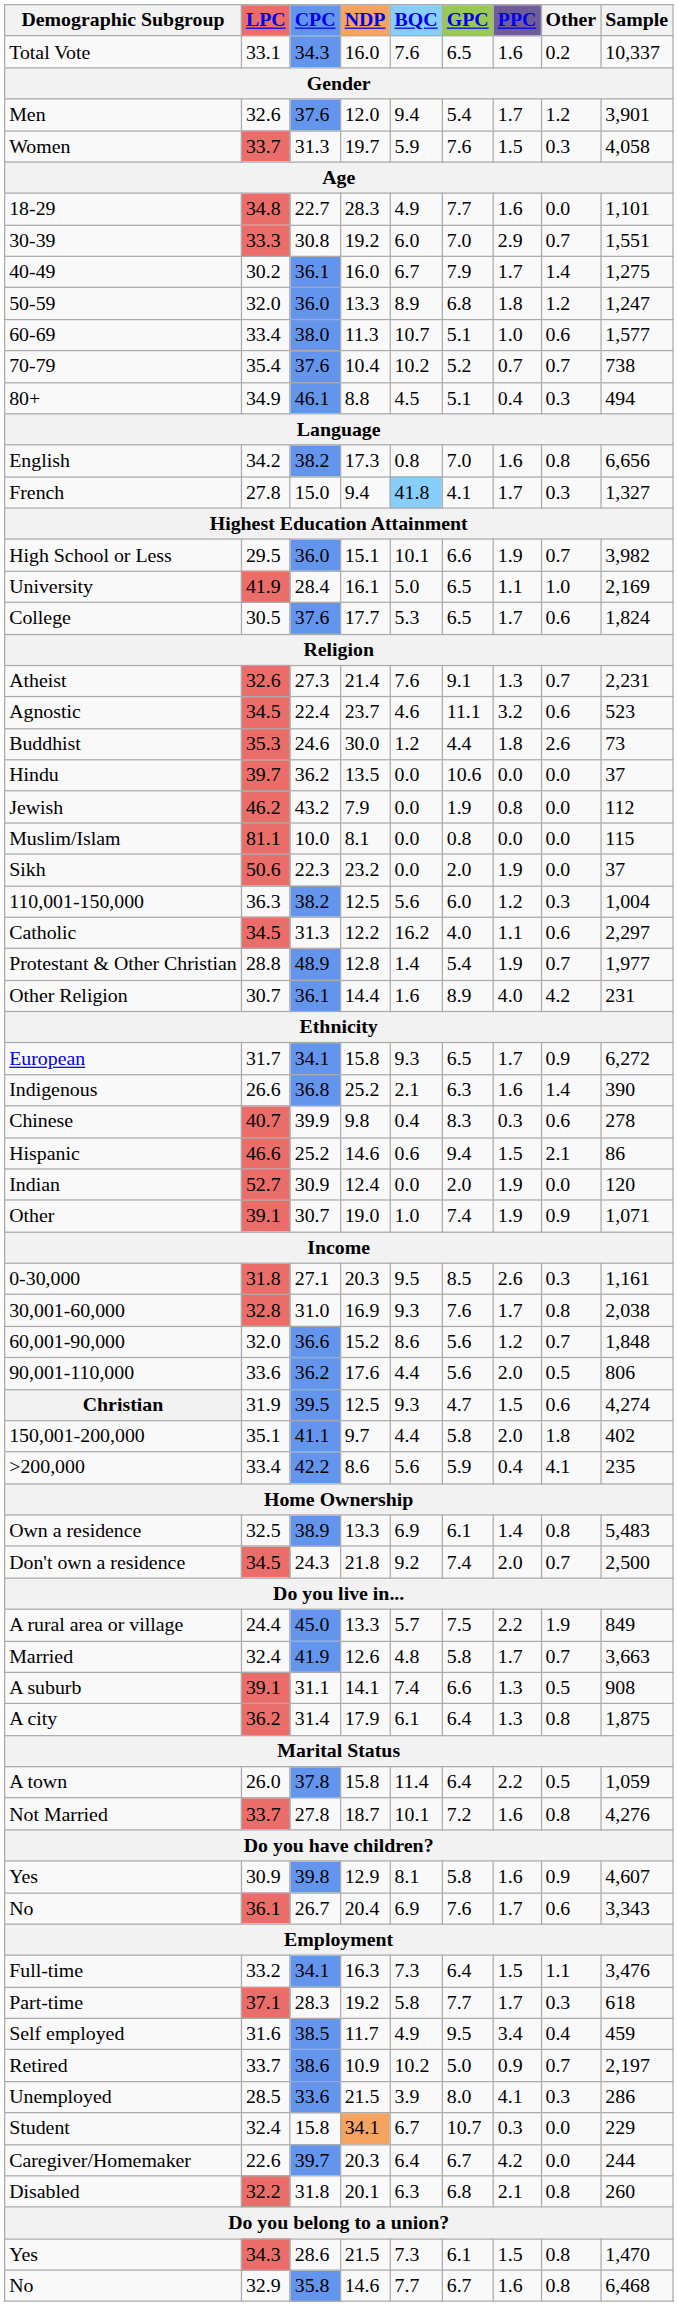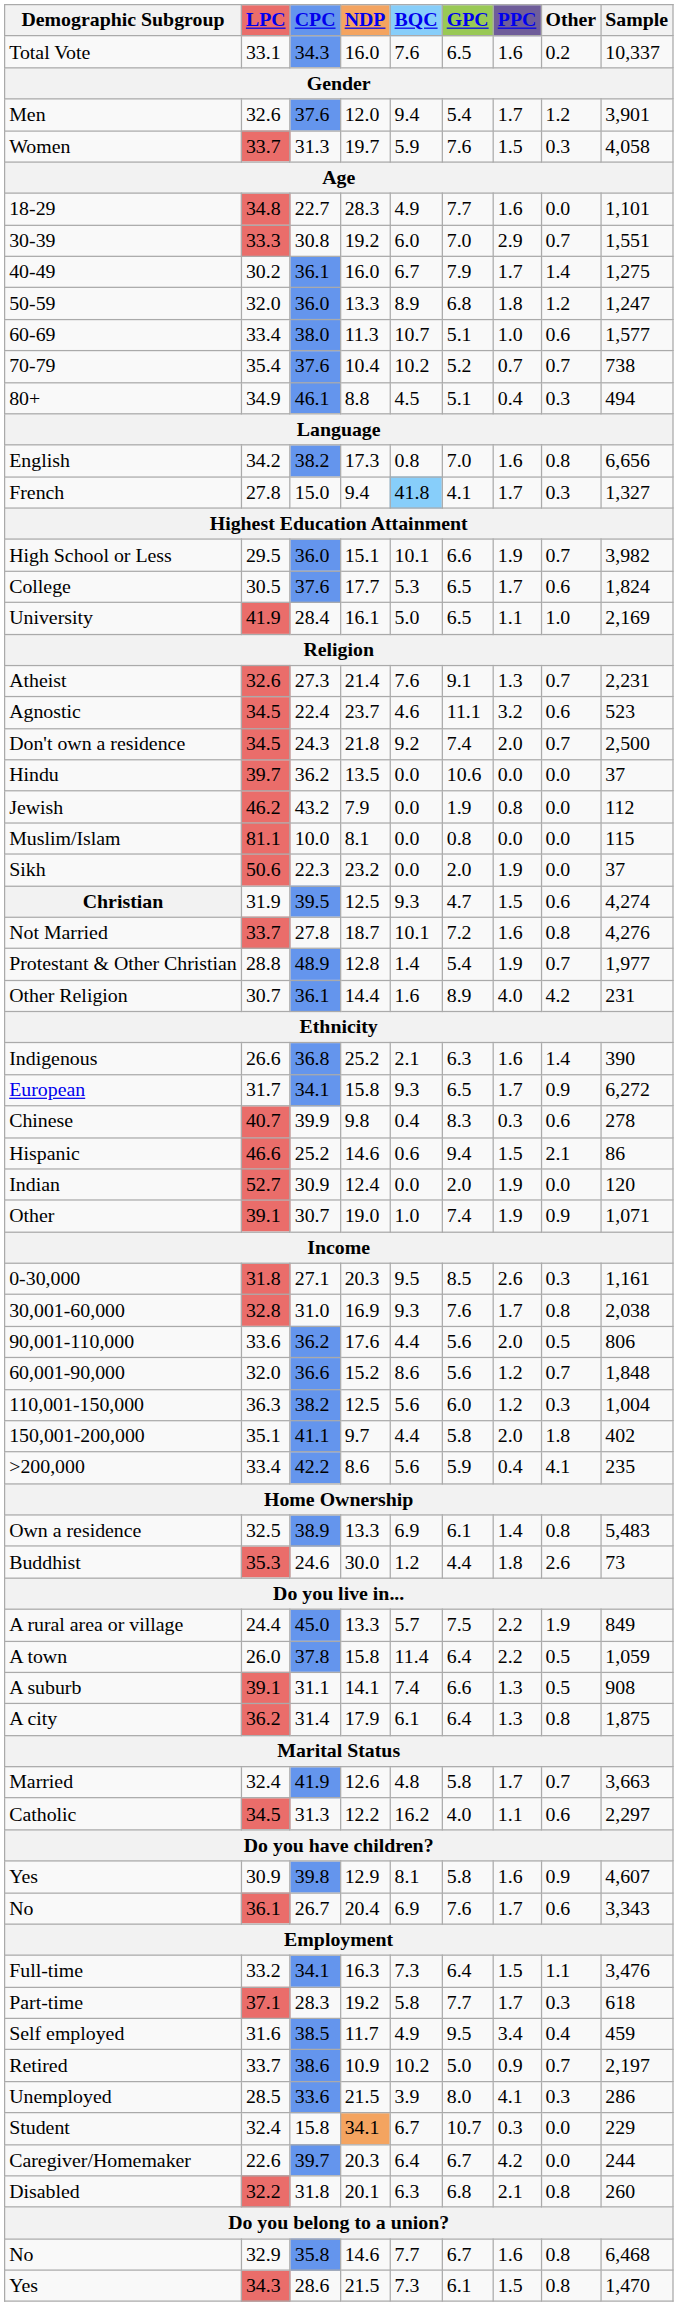rows swapped: College <-> University
rows swapped: Buddhist <-> Don't own a residence
rows swapped: Christian <-> 110,001-150,000
rows swapped: Catholic <-> Not Married
rows swapped: Indigenous <-> European
rows swapped: 60,001-90,000 <-> 90,001-110,000
rows swapped: A town <-> Married
rows swapped: Yes / 28.6 <-> No / 35.8
